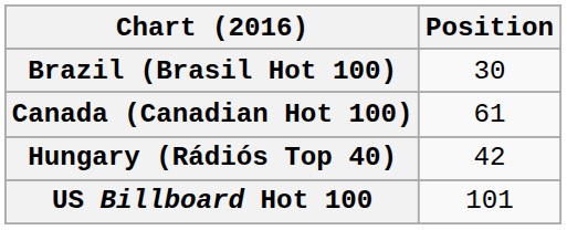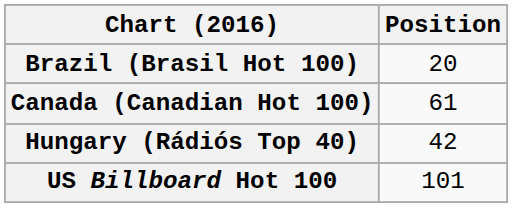Brazil (Brasil Hot 100) | Position: 30 -> 20
